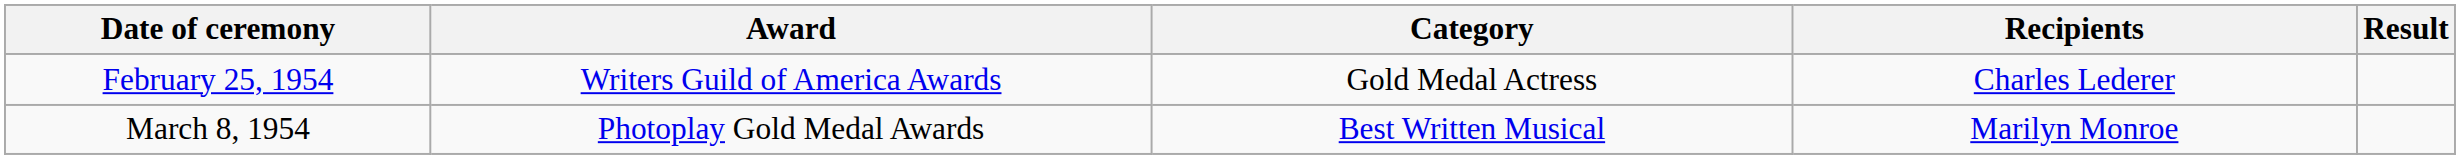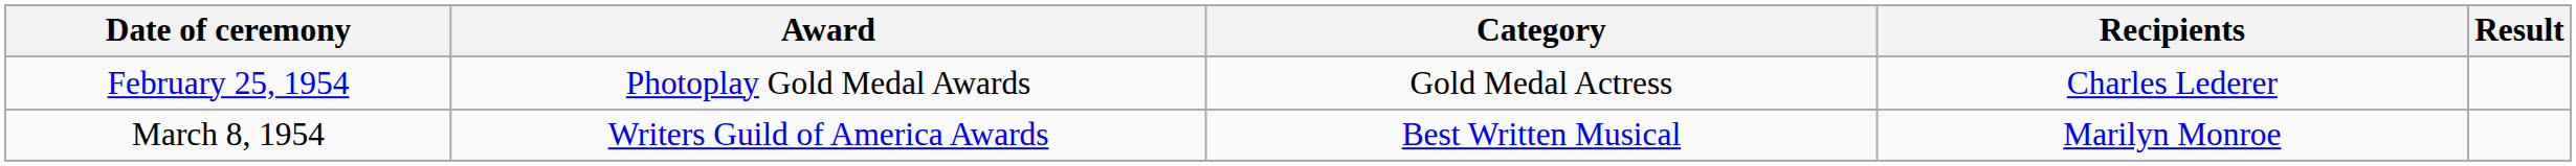February 25, 1954 | Award: Writers Guild of America Awards -> Photoplay Gold Medal Awards
March 8, 1954 | Award: Photoplay Gold Medal Awards -> Writers Guild of America Awards
